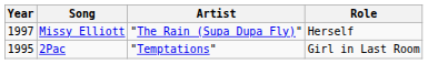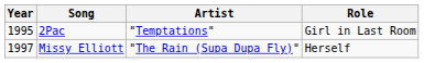rows swapped: 2Pac <-> Missy Elliott
